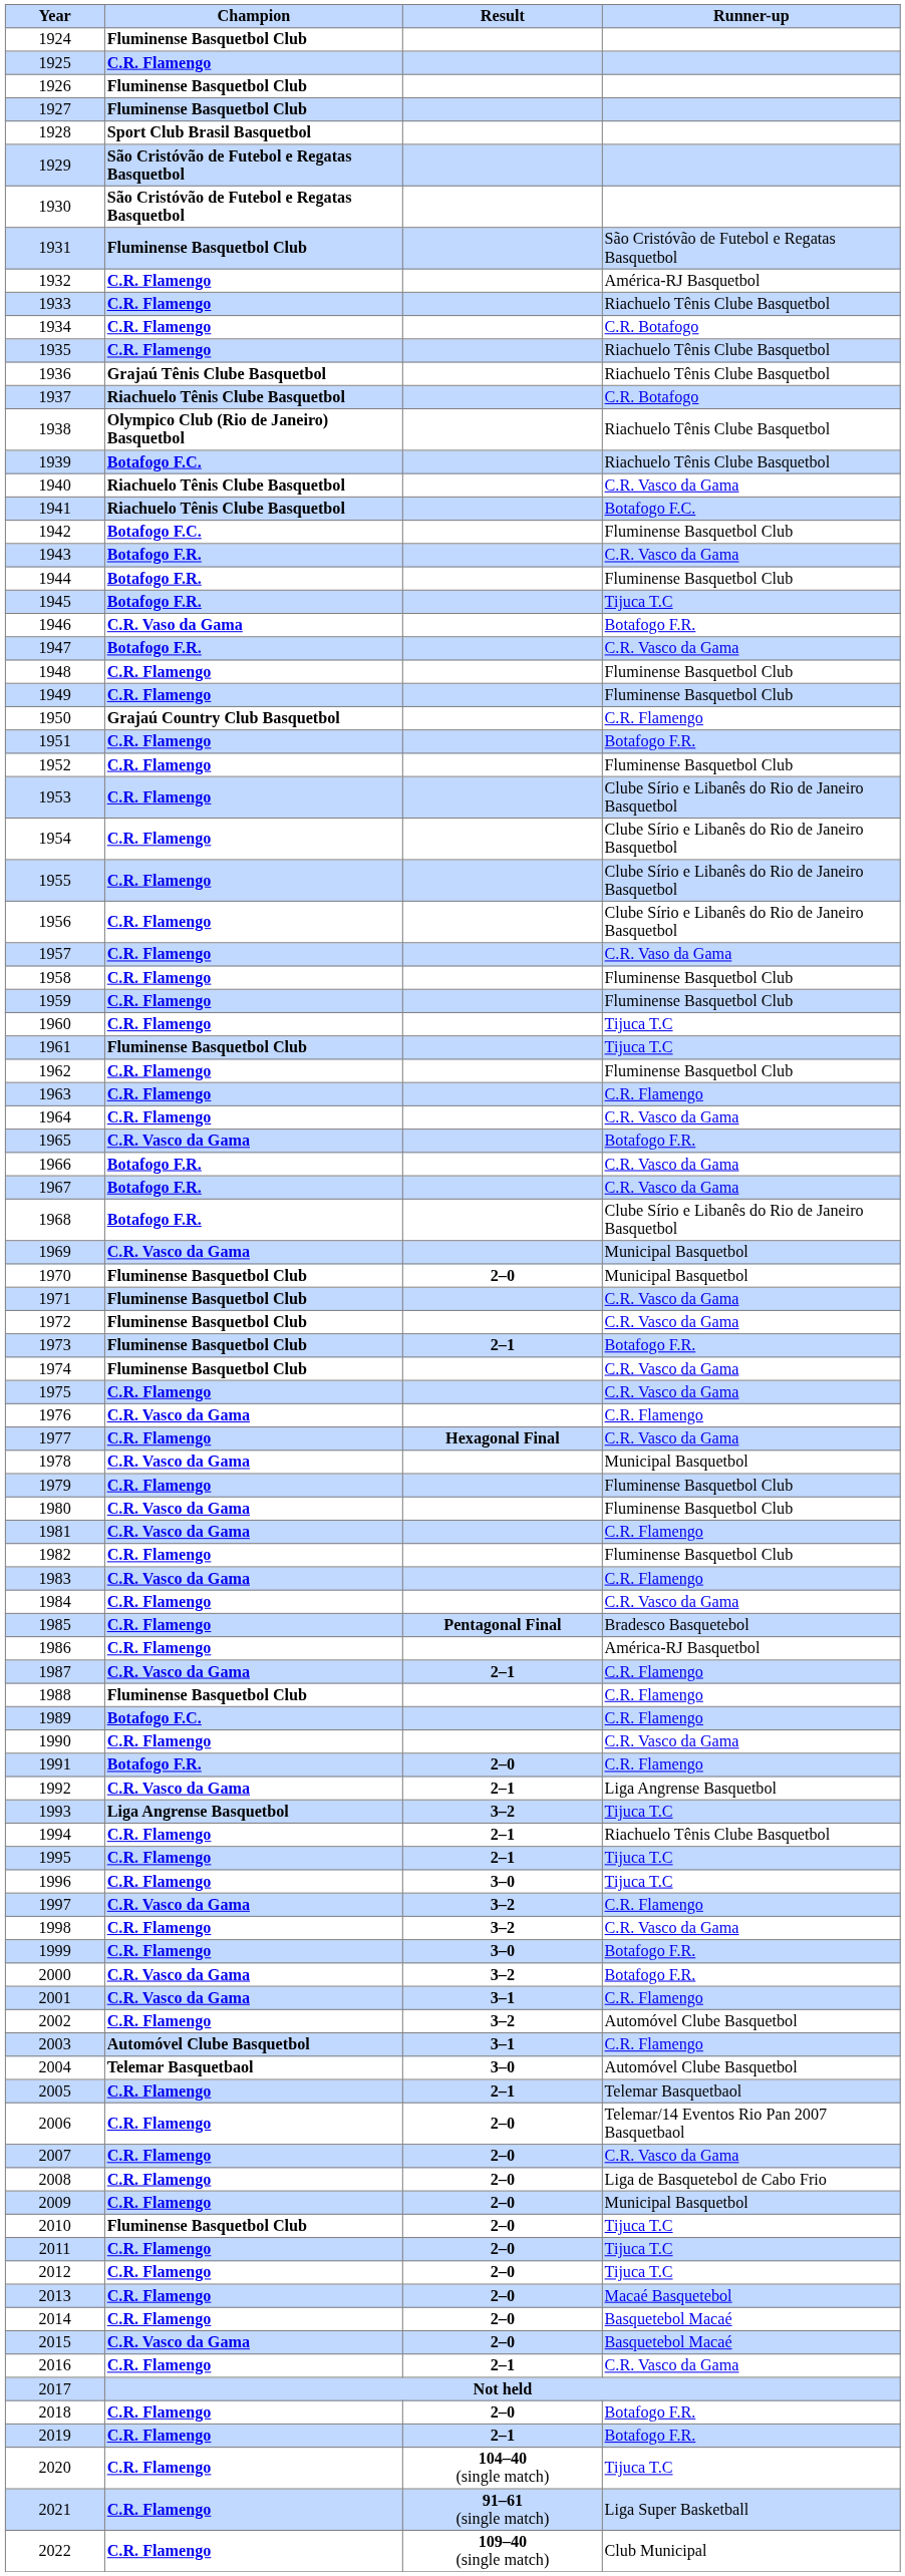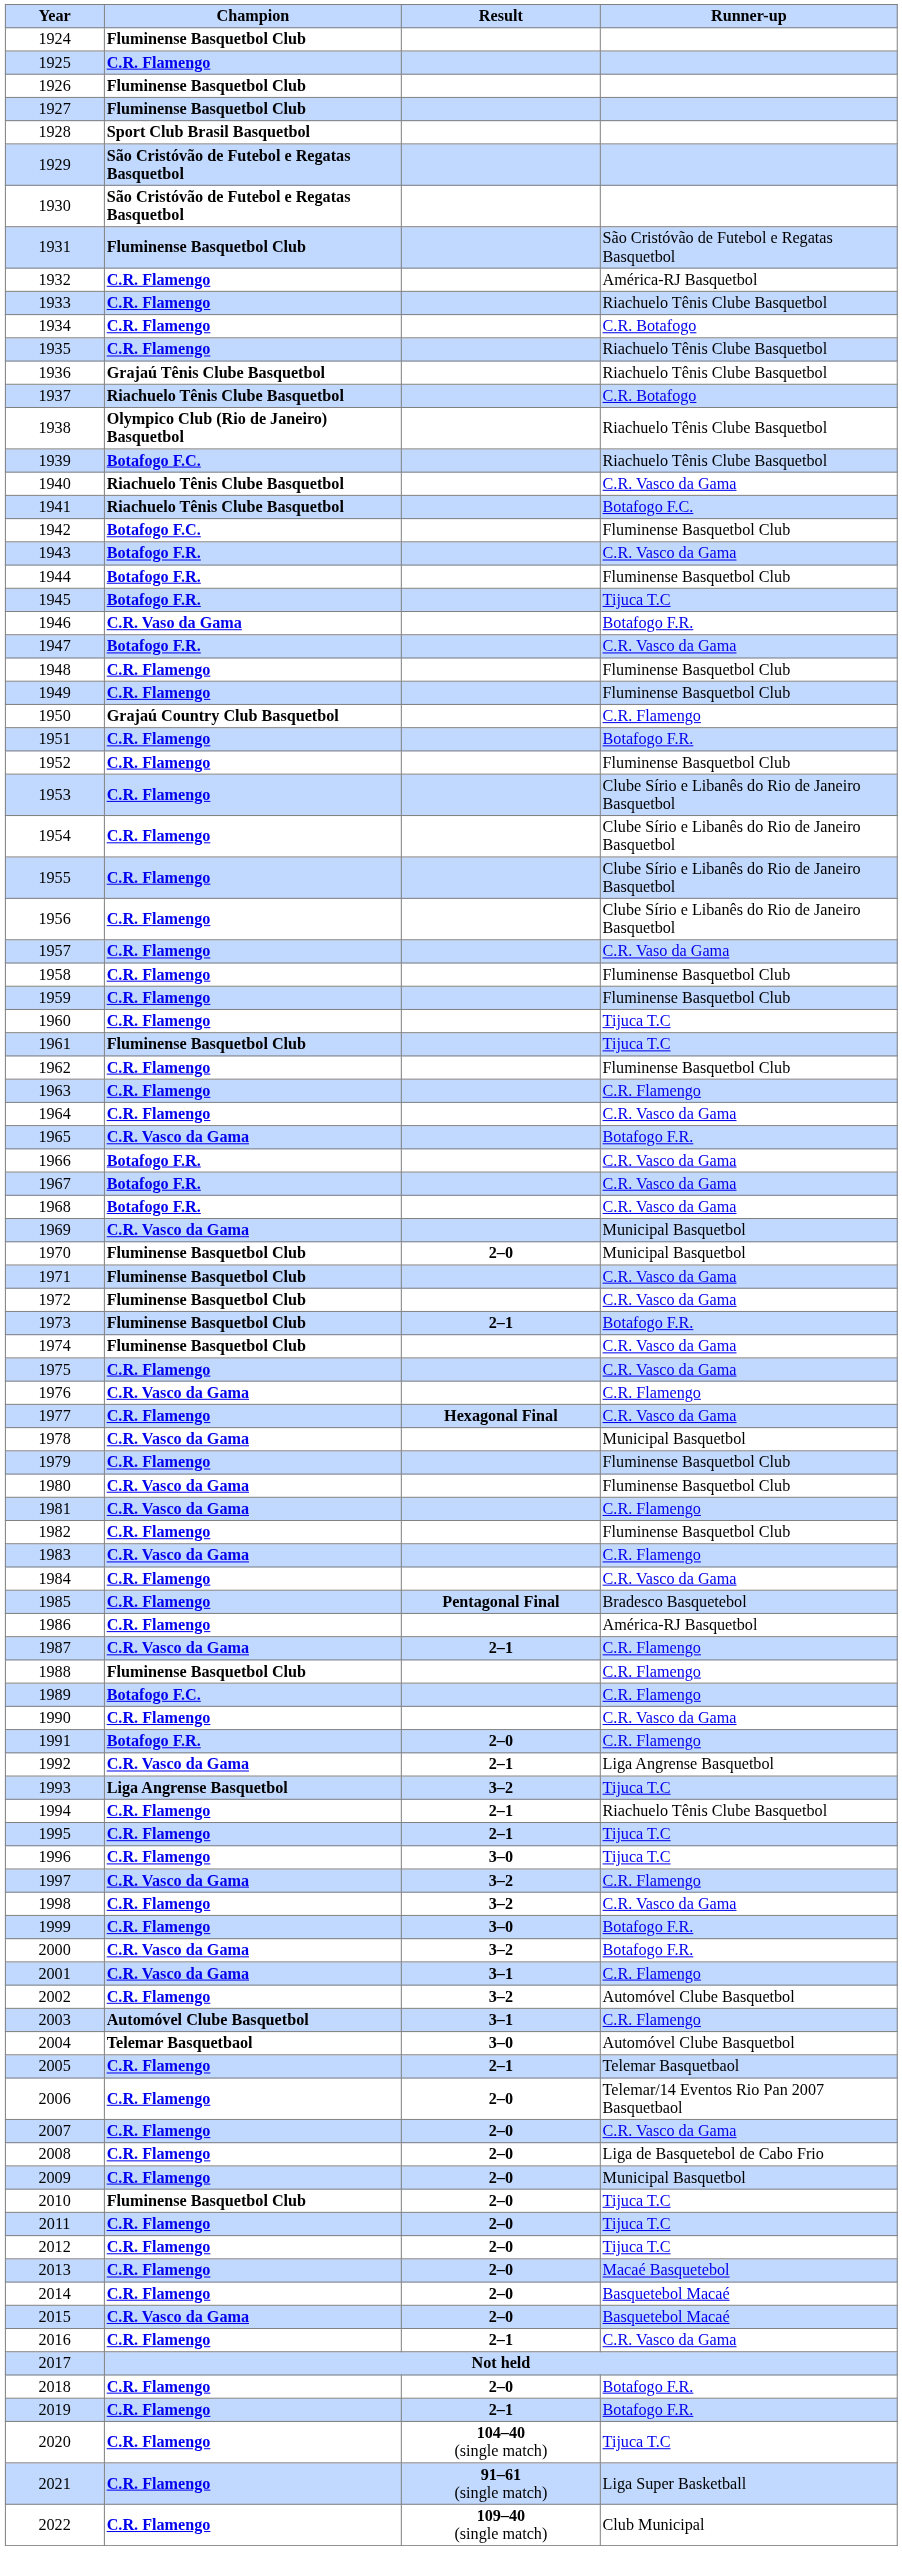1968 | Runner-up: Clube Sírio e Libanês do Rio de Janeiro Basquetbol -> C.R. Vasco da Gama
